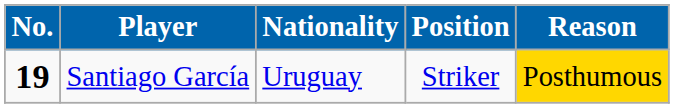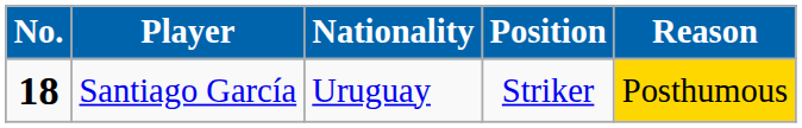Santiago García | No.: 19 -> 18
